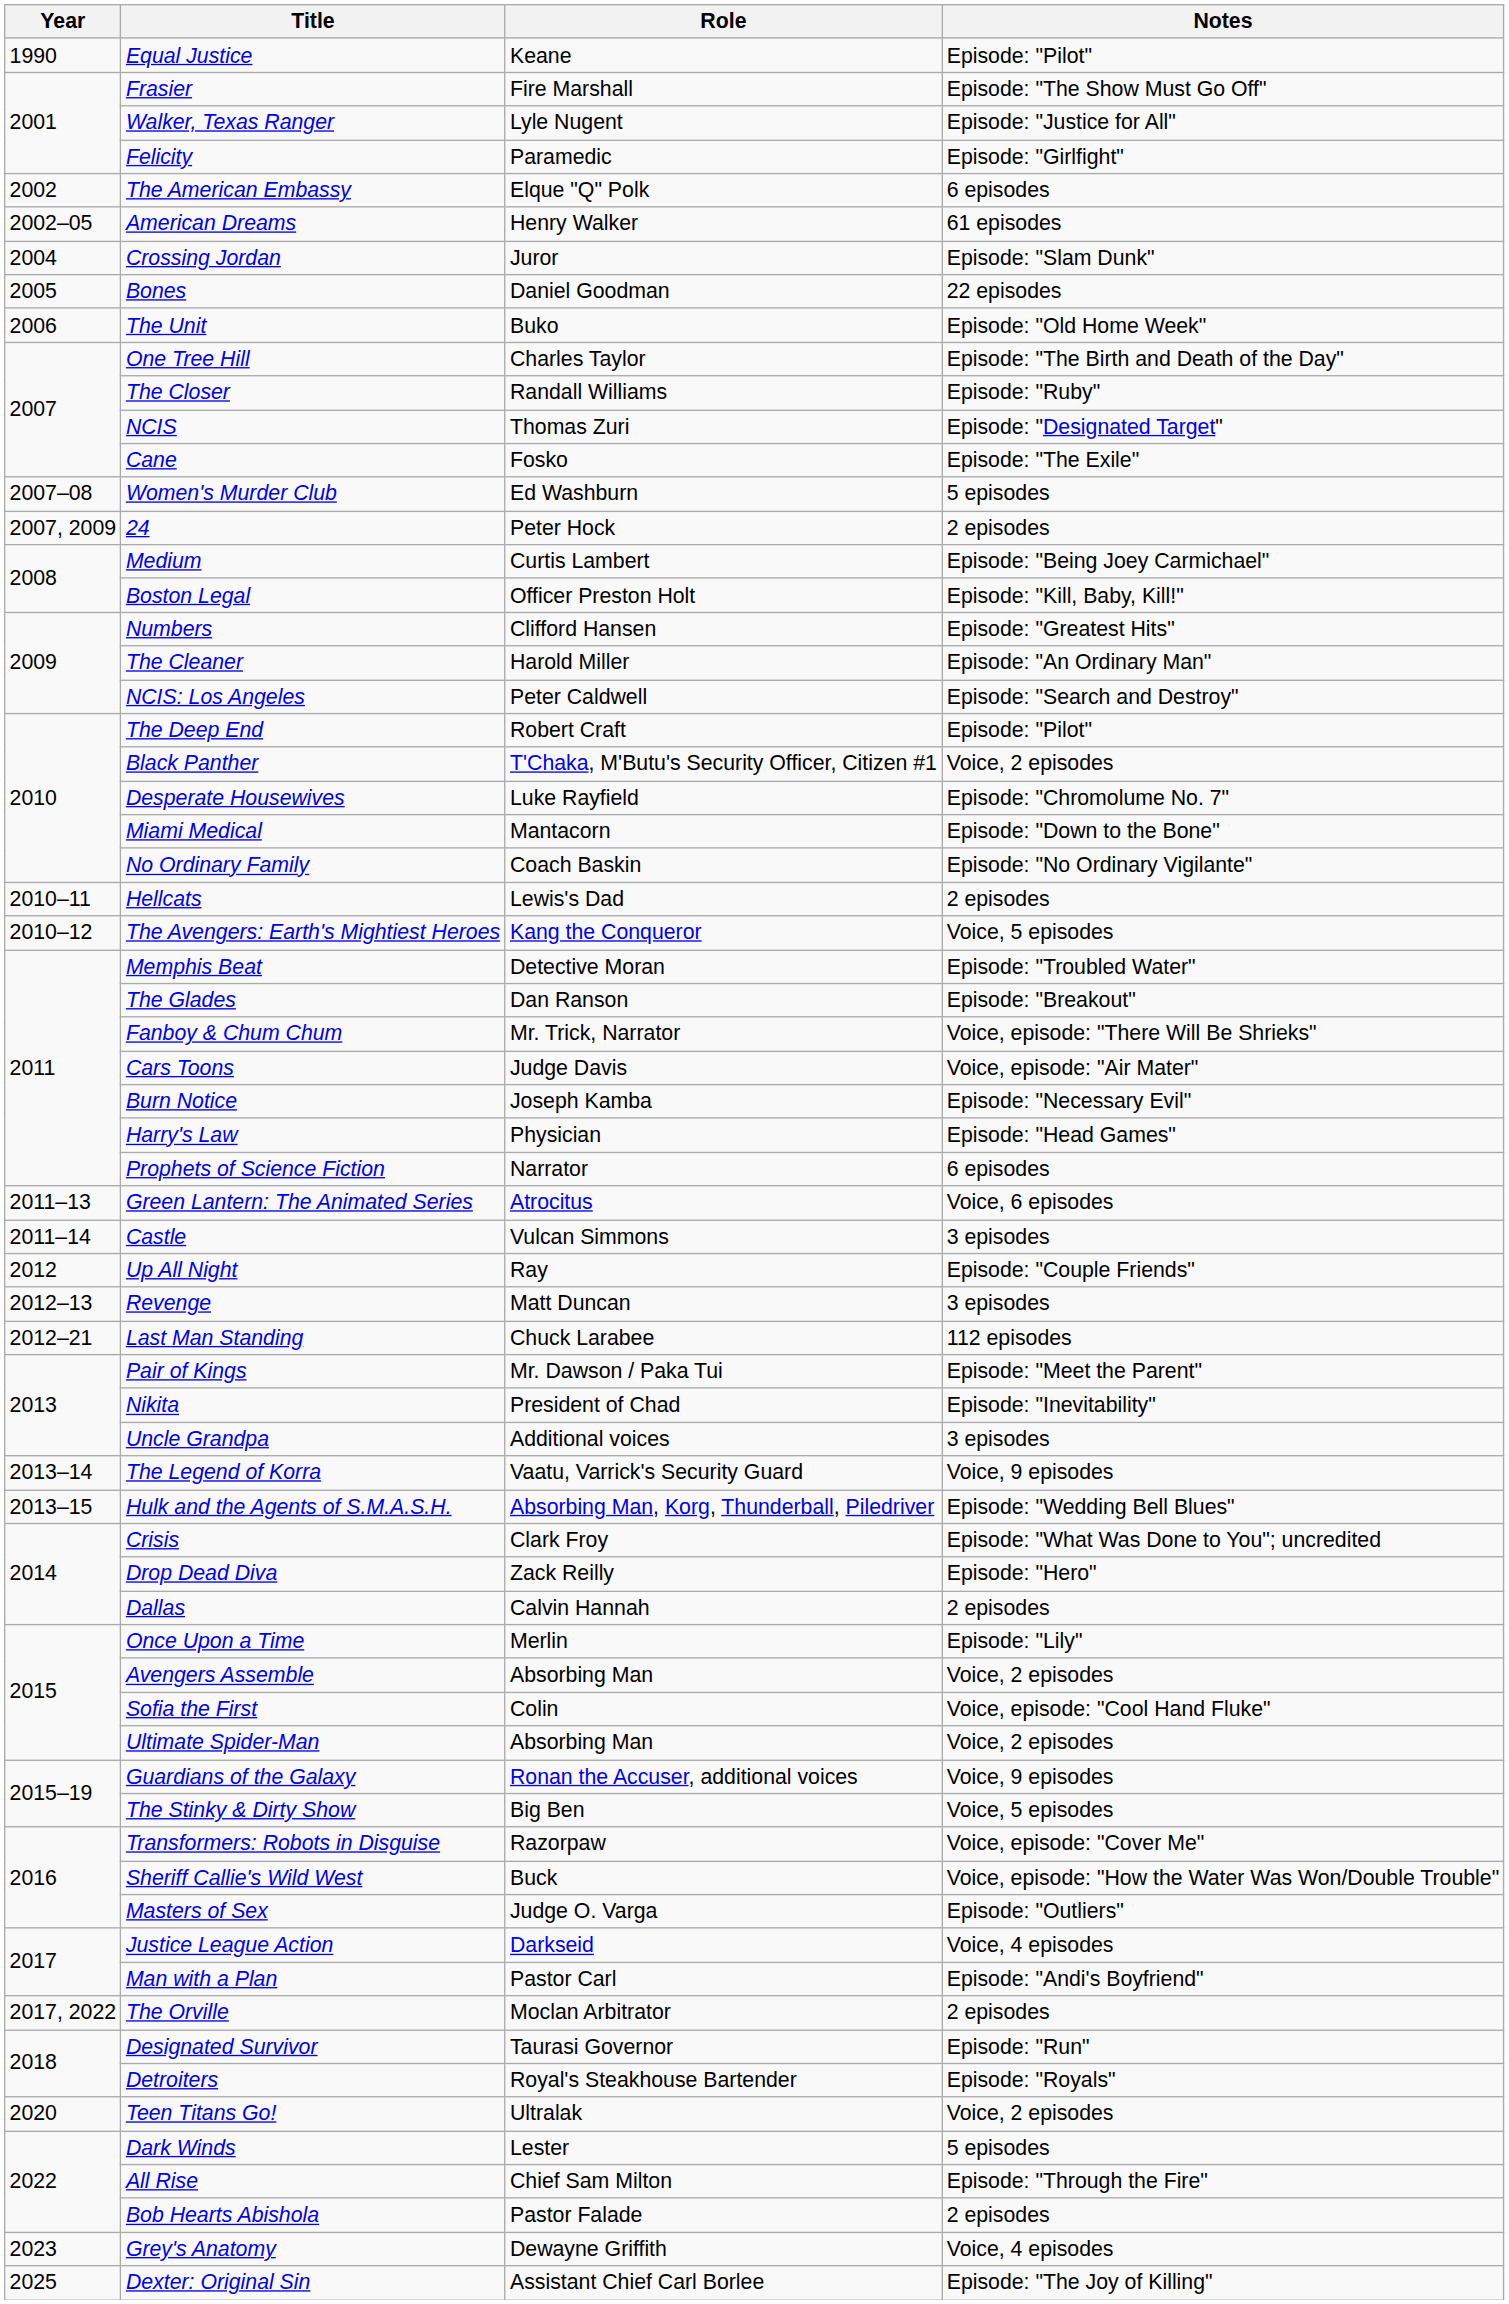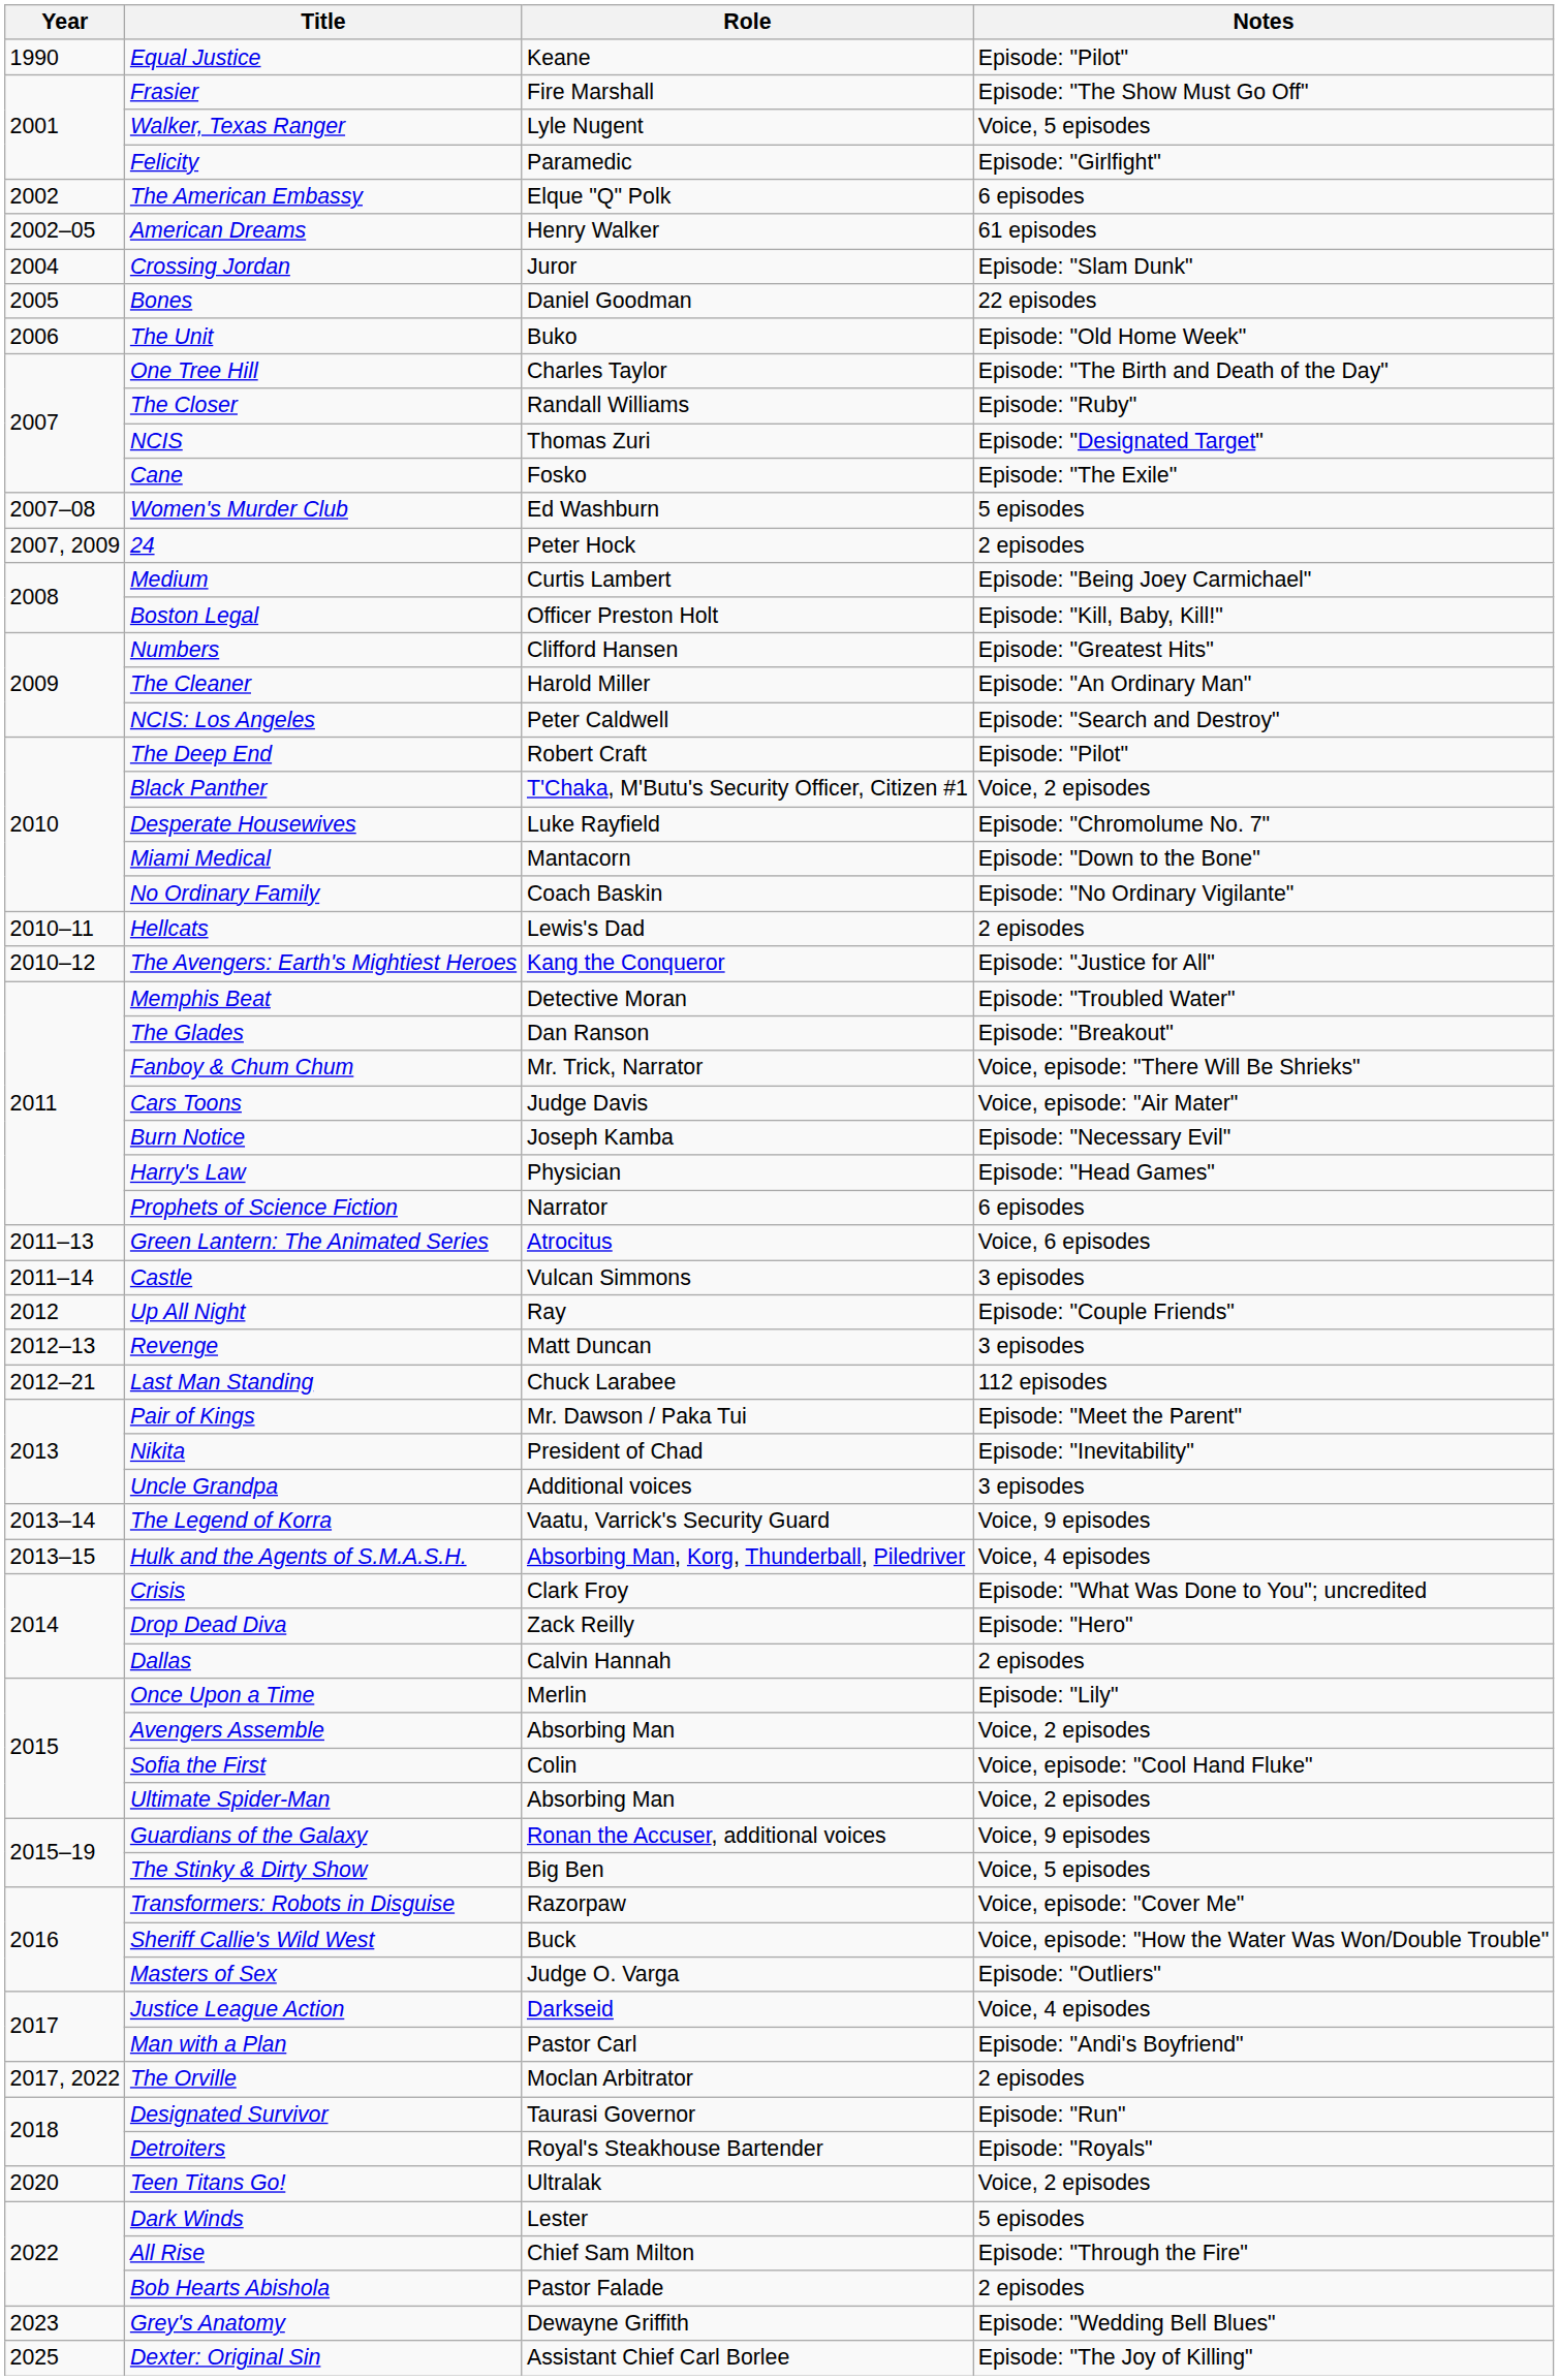Walker, Texas Ranger | Notes: Episode: "Justice for All" -> Voice, 5 episodes
The Avengers: Earth's Mightiest Heroes | Notes: Voice, 5 episodes -> Episode: "Justice for All"
Hulk and the Agents of S.M.A.S.H. | Notes: Episode: "Wedding Bell Blues" -> Voice, 4 episodes
Grey's Anatomy | Notes: Voice, 4 episodes -> Episode: "Wedding Bell Blues"
